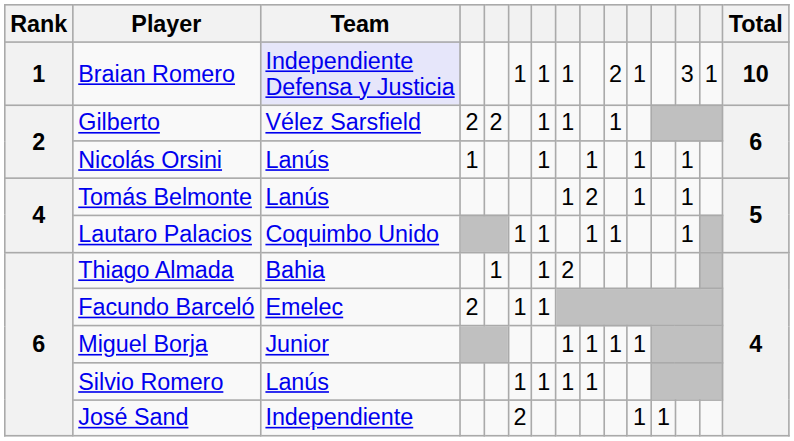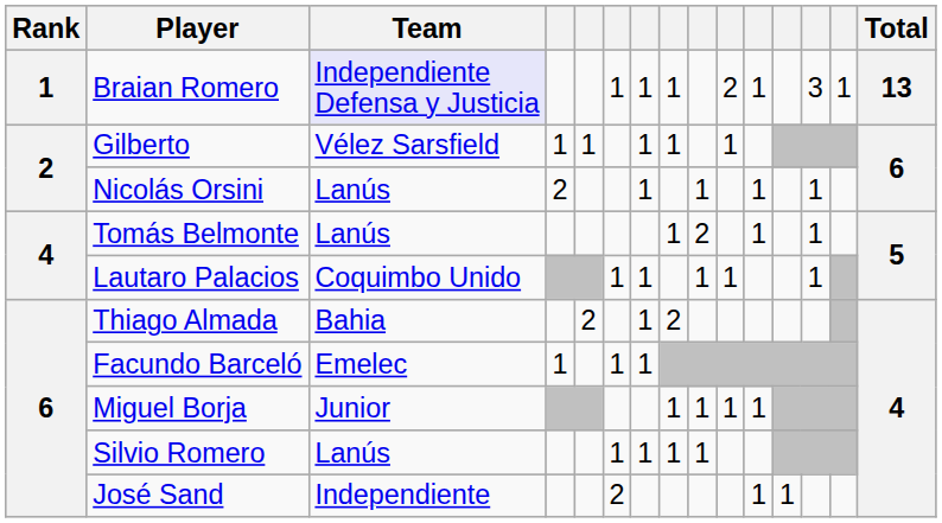Braian Romero | Total: 10 -> 13
Gilberto | column 4: 2 -> 1
Gilberto | column 5: 2 -> 1
Nicolás Orsini | column 4: 1 -> 2
Thiago Almada | column 5: 1 -> 2
Facundo Barceló | column 4: 2 -> 1
